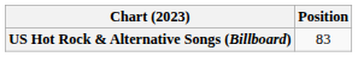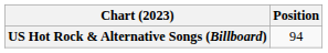US Hot Rock & Alternative Songs (Billboard) | Position: 83 -> 94
